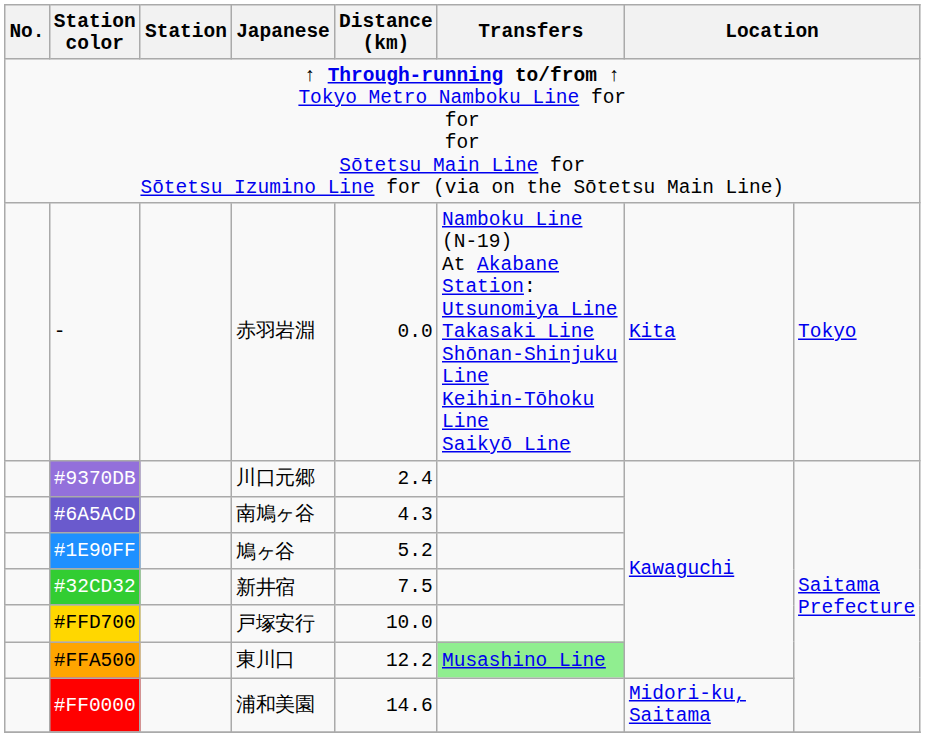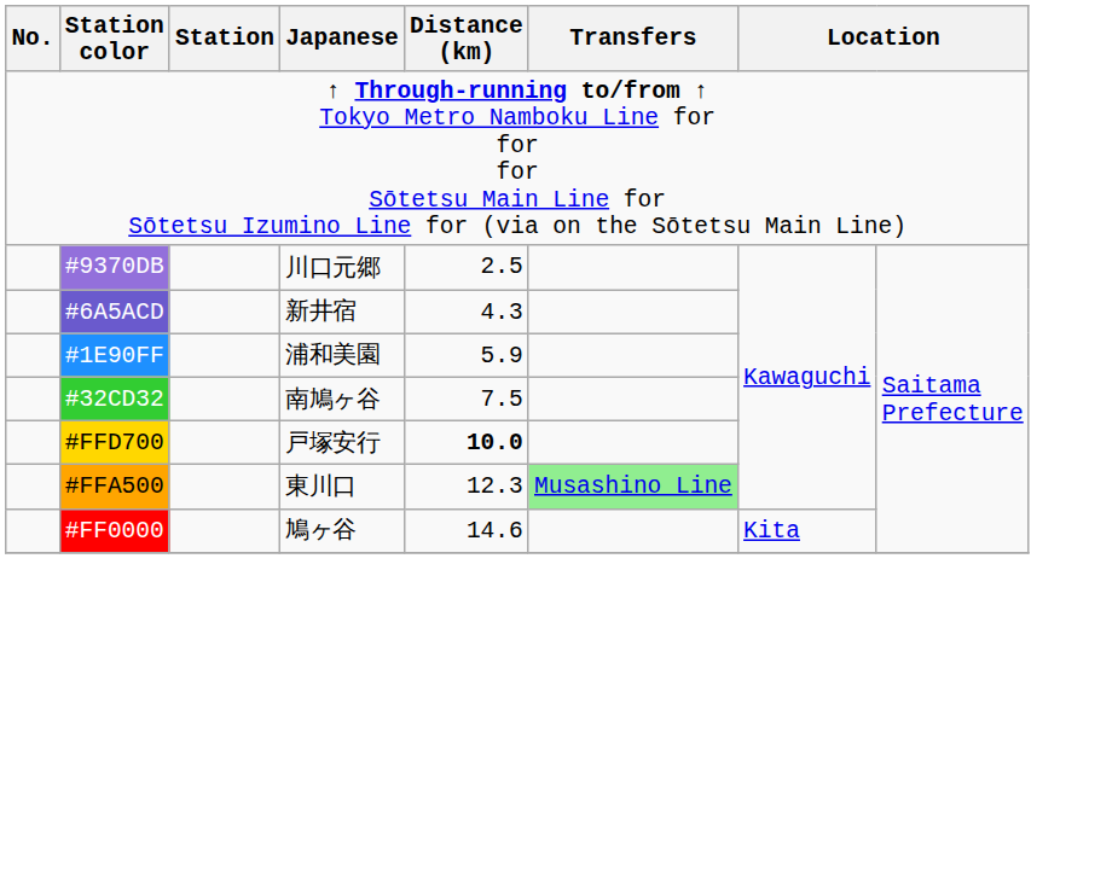- row: - | 赤羽岩淵 | 0.0 | Namboku Line (N-19) At Akabane Station: Utsunomiya Line Takasaki Line Shōnan-Shinjuku Line Keihin-Tōhoku Line Saikyō Line | Kita | Tokyo
#9370DB | Distance (km): 2.4 -> 2.5
#6A5ACD | Japanese: 南鳩ヶ谷 -> 新井宿
#1E90FF | Japanese: 鳩ヶ谷 -> 浦和美園
#1E90FF | Distance (km): 5.2 -> 5.9
#32CD32 | Japanese: 新井宿 -> 南鳩ヶ谷
#FFD700 | Distance (km): normal -> bold
#FFA500 | Distance (km): 12.2 -> 12.3
#FF0000 | Japanese: 浦和美園 -> 鳩ヶ谷
#FF0000 | column 7: Midori-ku, Saitama -> Kita
